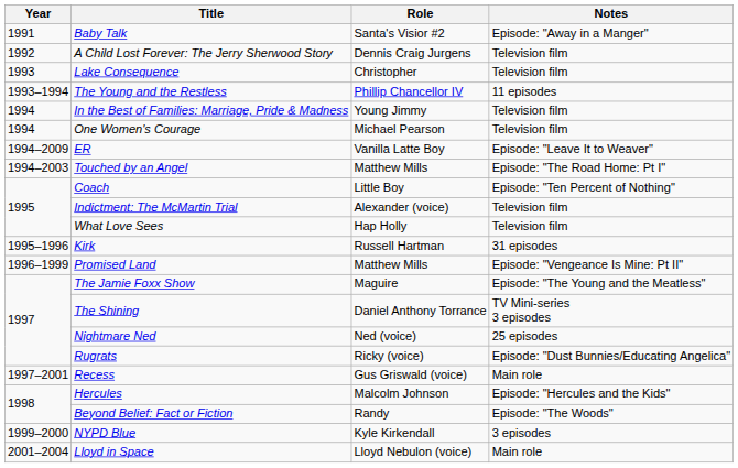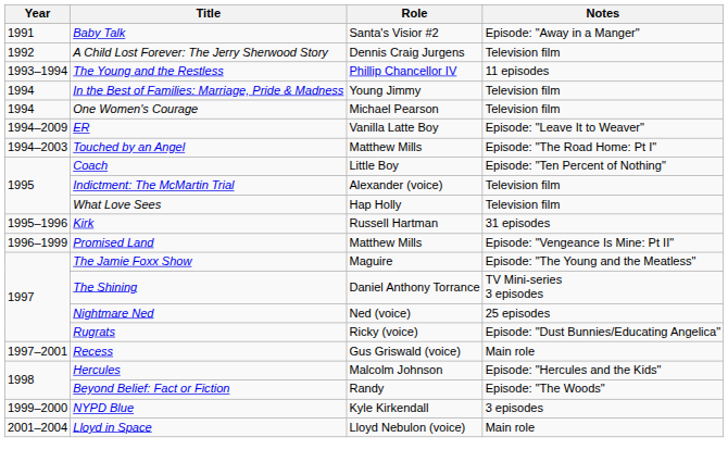- row: 1993 | Lake Consequence | Christopher | Television film
